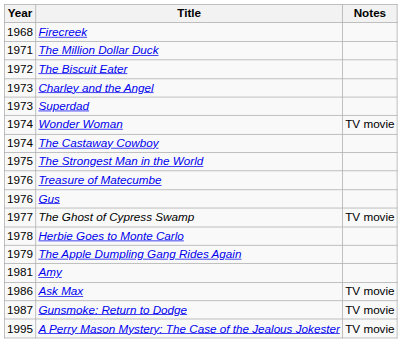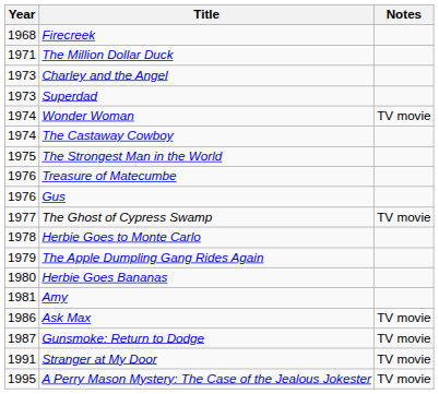- row: 1972 | The Biscuit Eater
+ row: 1980 | Herbie Goes Bananas
+ row: 1991 | Stranger at My Door | TV movie
